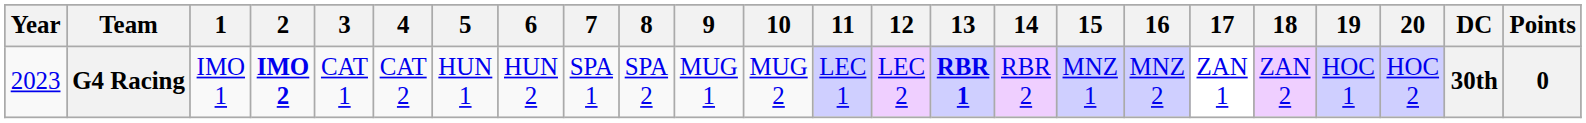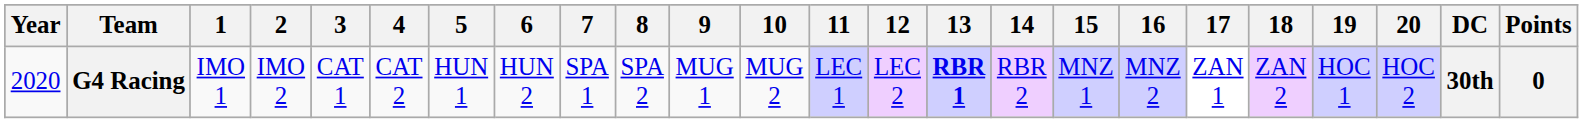G4 Racing | Year: 2023 -> 2020
G4 Racing | 2: bold -> normal
